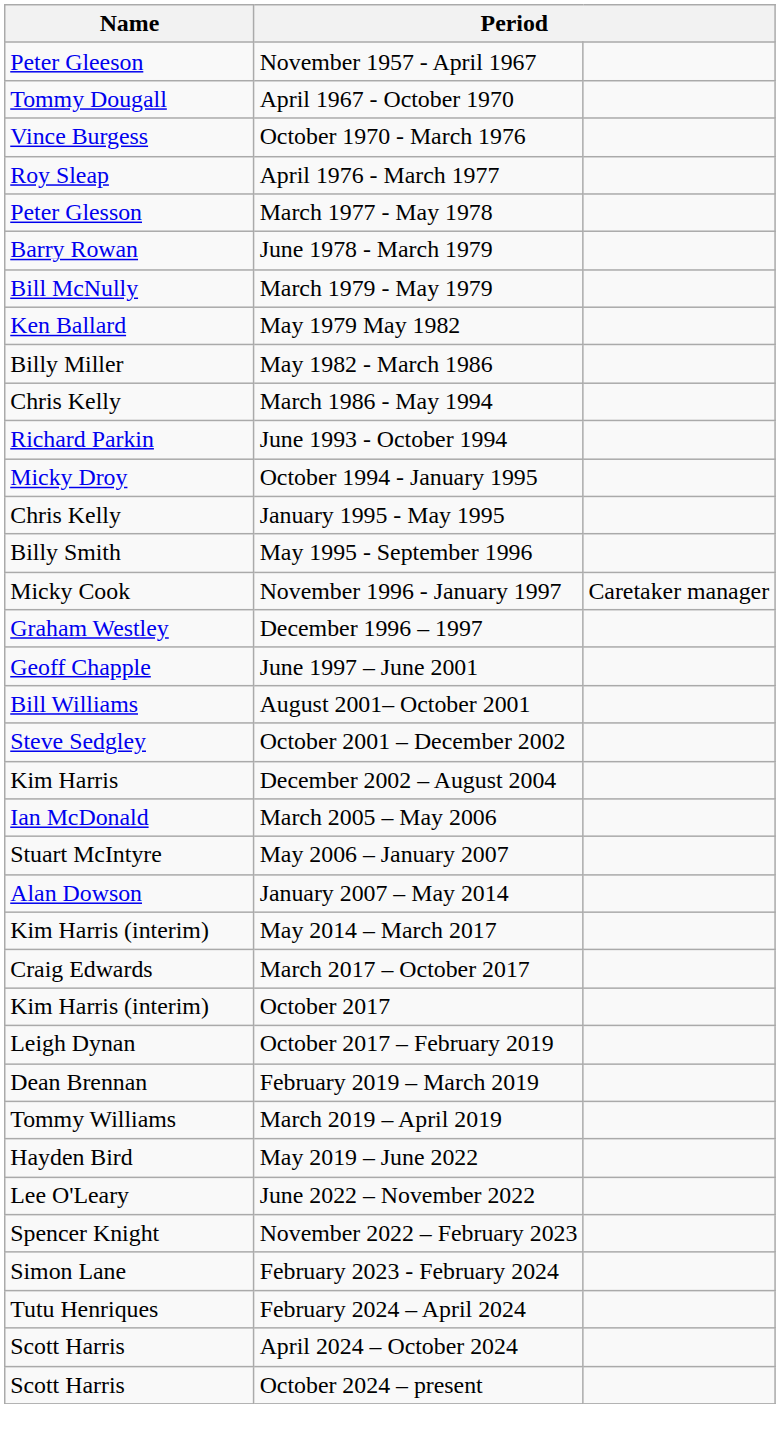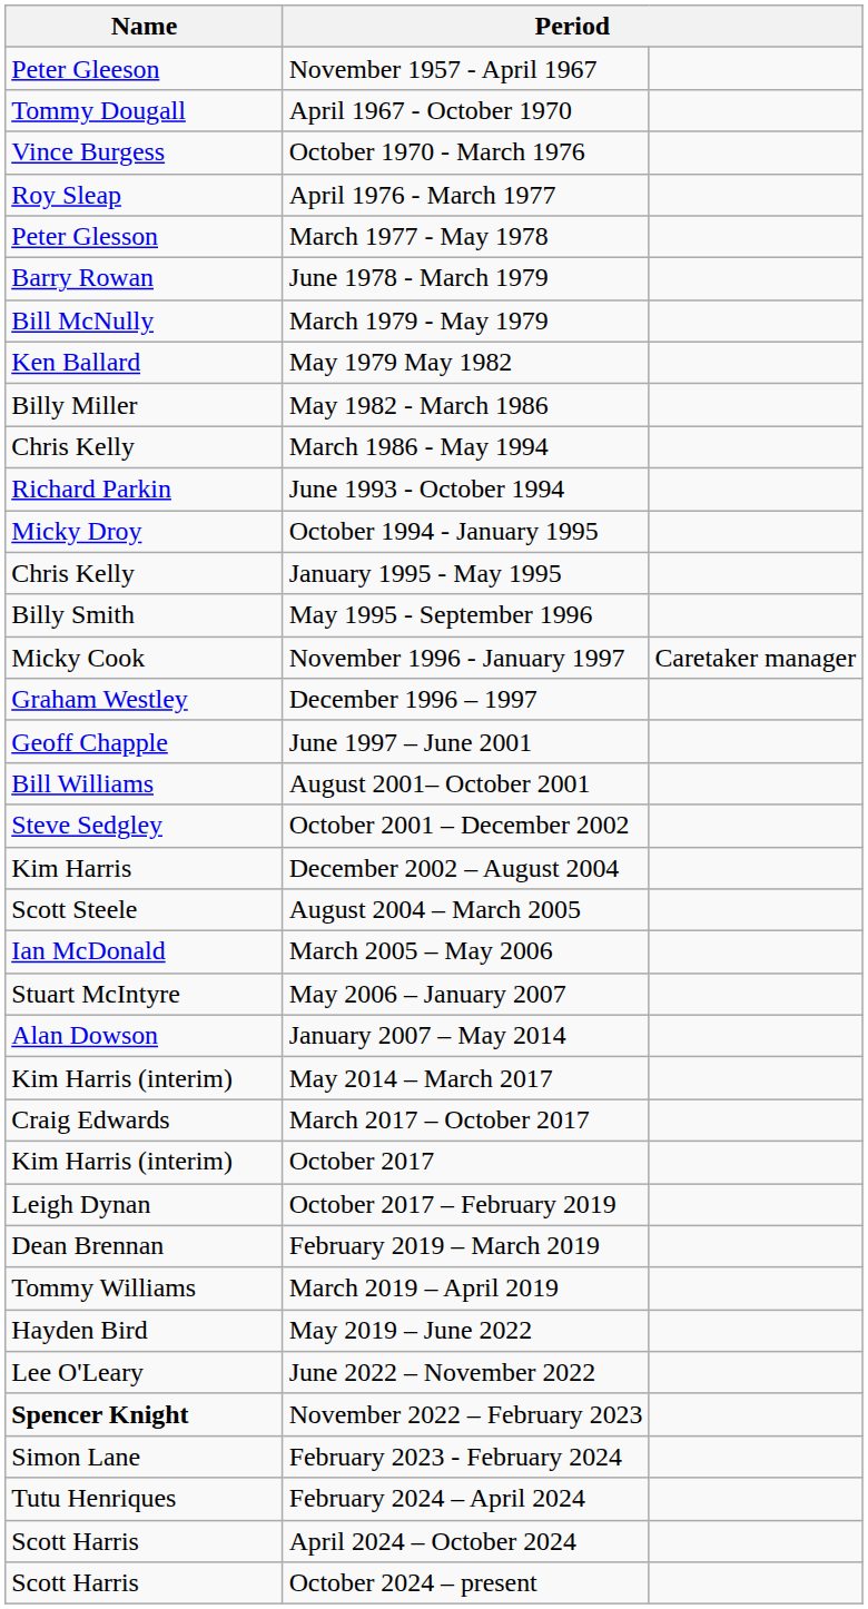+ row: Scott Steele | August 2004 – March 2005
November 2022 – February 2023 | Name: normal -> bold
